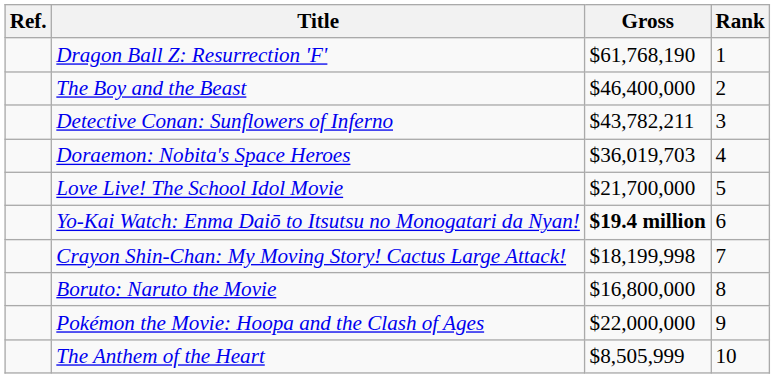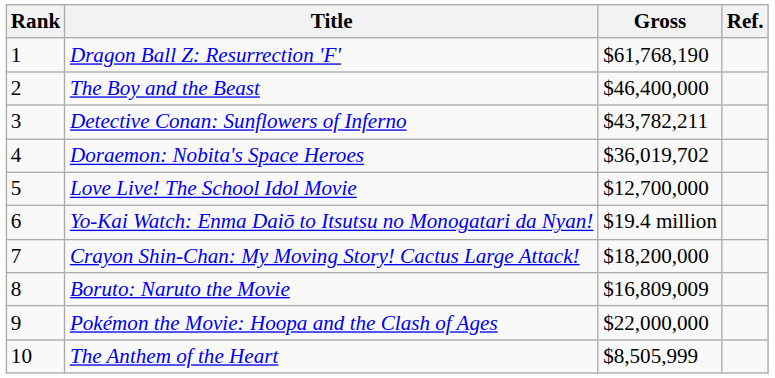columns swapped: Rank <-> Ref.
Doraemon: Nobita's Space Heroes | Gross: $36,019,703 -> $36,019,702
Love Live! The School Idol Movie | Gross: $21,700,000 -> $12,700,000
Yo-Kai Watch: Enma Daiō to Itsutsu no Monogatari da Nyan! | Gross: bold -> normal
Crayon Shin-Chan: My Moving Story! Cactus Large Attack! | Gross: $18,199,998 -> $18,200,000
Boruto: Naruto the Movie | Gross: $16,800,000 -> $16,809,009
